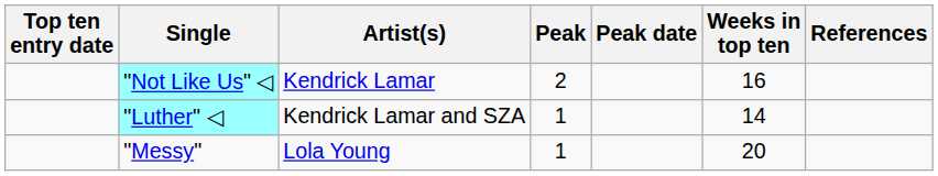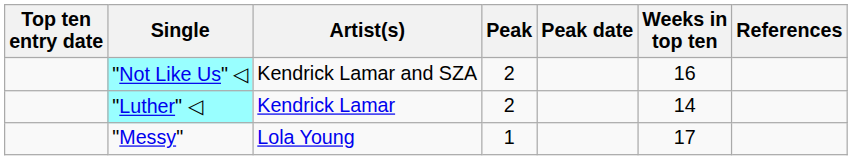"Not Like Us" ◁ | Artist(s): Kendrick Lamar -> Kendrick Lamar and SZA
"Luther" ◁ | Artist(s): Kendrick Lamar and SZA -> Kendrick Lamar
"Luther" ◁ | Peak: 1 -> 2
"Messy" | Weeks in top ten: 20 -> 17
